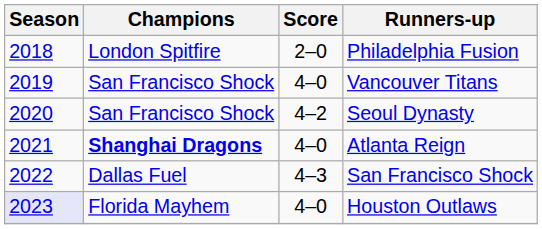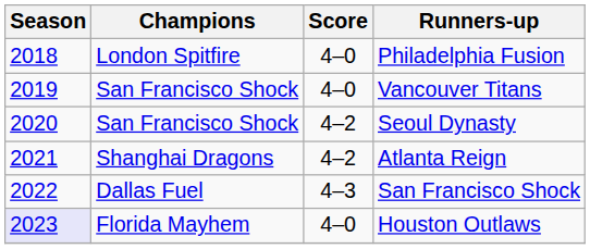Philadelphia Fusion | Score: 2–0 -> 4–0
Atlanta Reign | Champions: bold -> normal
Atlanta Reign | Score: 4–0 -> 4–2
